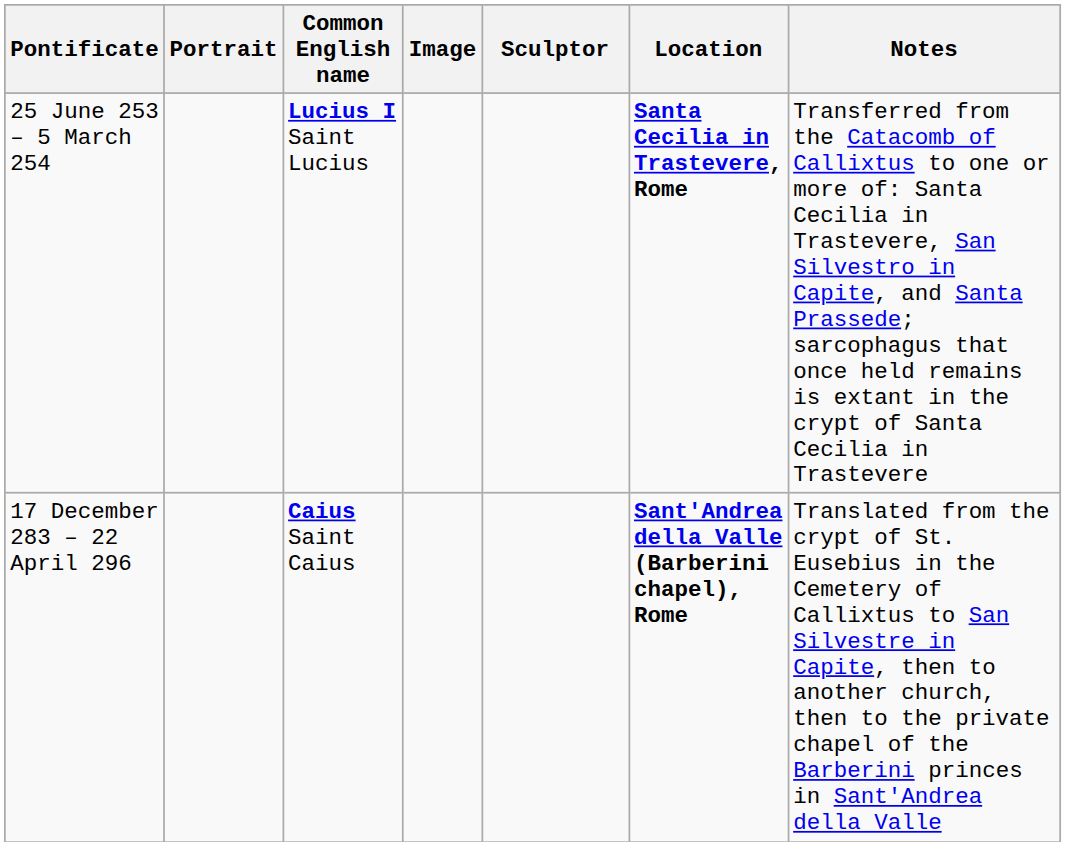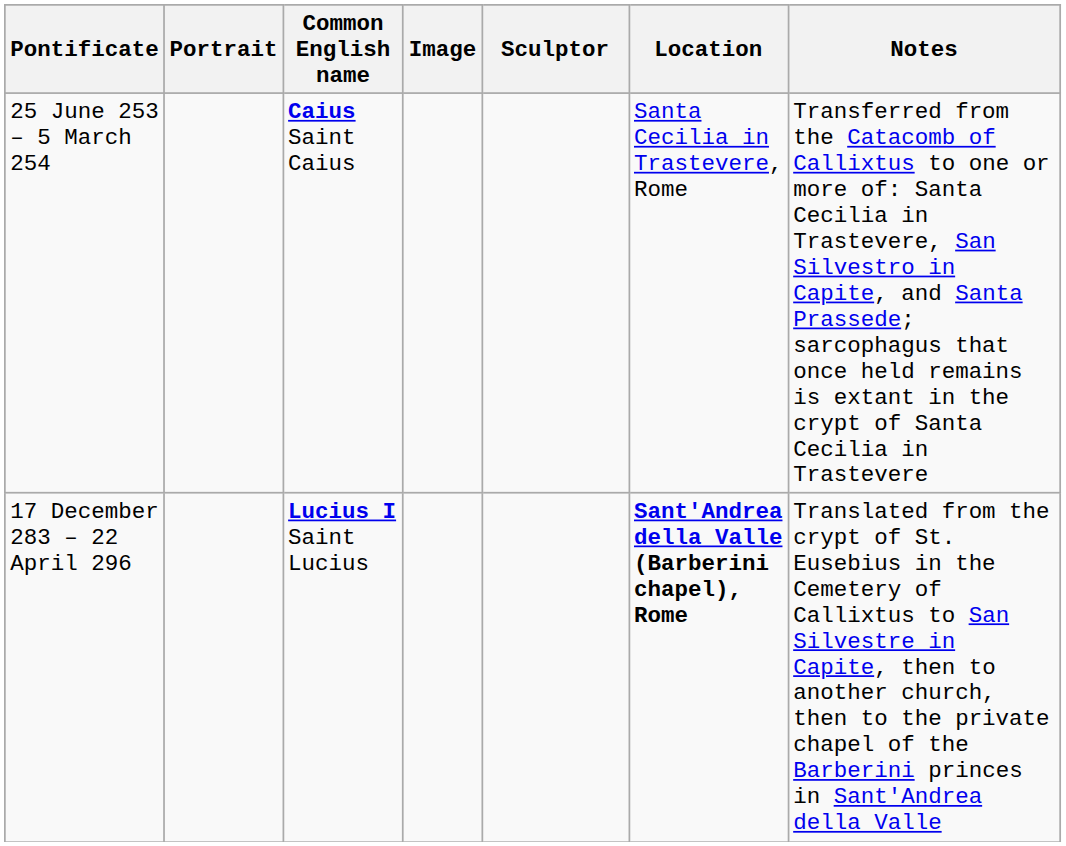25 June 253 – 5 March 254 | Common English name: Lucius I Saint Lucius -> Caius Saint Caius
25 June 253 – 5 March 254 | Location: bold -> normal
17 December 283 – 22 April 296 | Common English name: Caius Saint Caius -> Lucius I Saint Lucius
